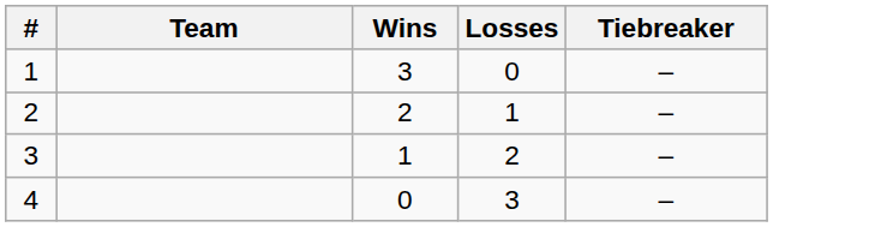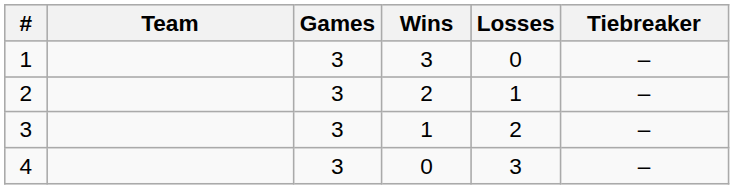+ column: Games | 3 | 3 | 3 | 3
